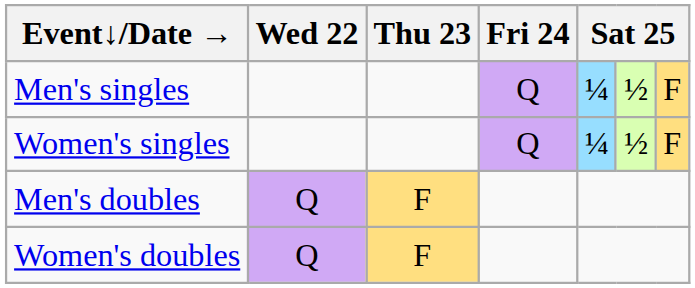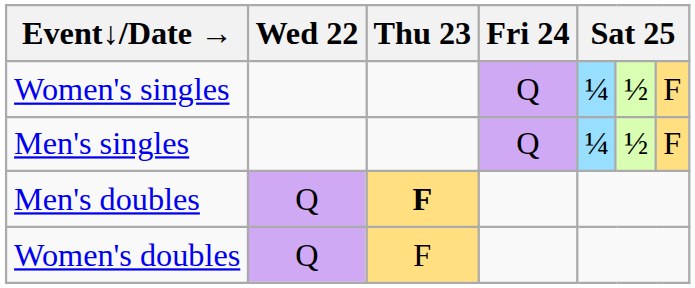rows swapped: Men's singles <-> Women's singles
Men's doubles | Thu 23: normal -> bold
